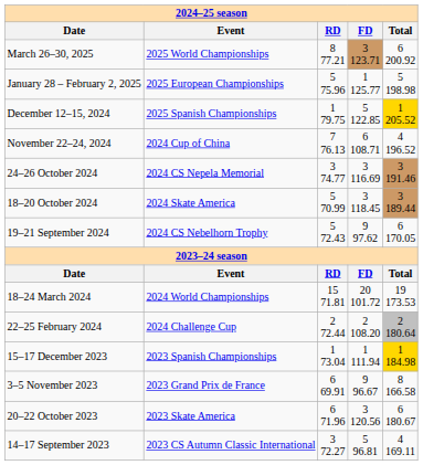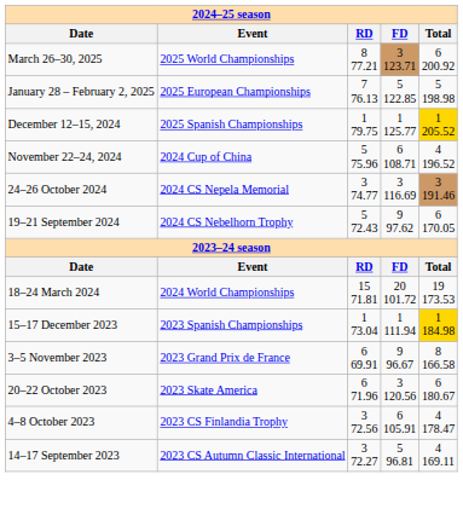January 28 – February 2, 2025 | RD: 5 75.96 -> 7 76.13
January 28 – February 2, 2025 | FD: 1 125.77 -> 5 122.85
December 12–15, 2024 | FD: 5 122.85 -> 1 125.77
November 22–24, 2024 | RD: 7 76.13 -> 5 75.96
- row: 18–20 October 2024 | 2024 Skate America | 5 70.99 | 3 118.45 | 3 189.44
- row: 22–25 February 2024 | 2024 Challenge Cup | 2 72.44 | 2 108.20 | 2 180.64
+ row: 4–8 October 2023 | 2023 CS Finlandia Trophy | 3 72.56 | 6 105.91 | 4 178.47
